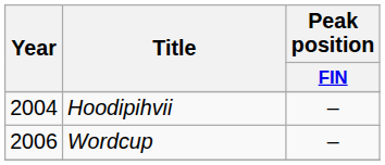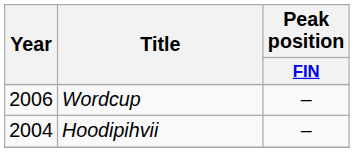rows swapped: Hoodipihvii <-> Wordcup
